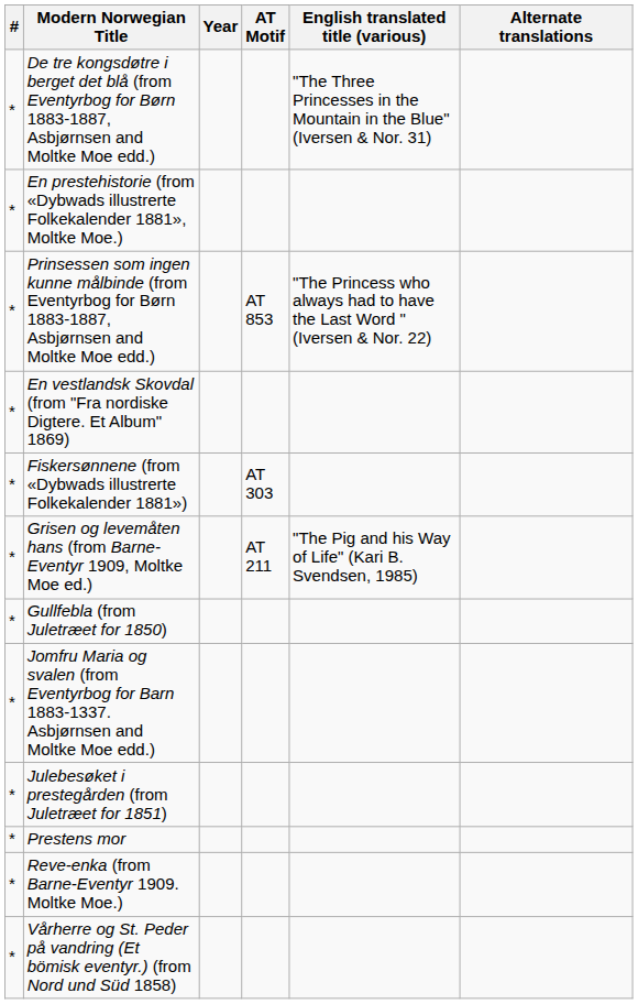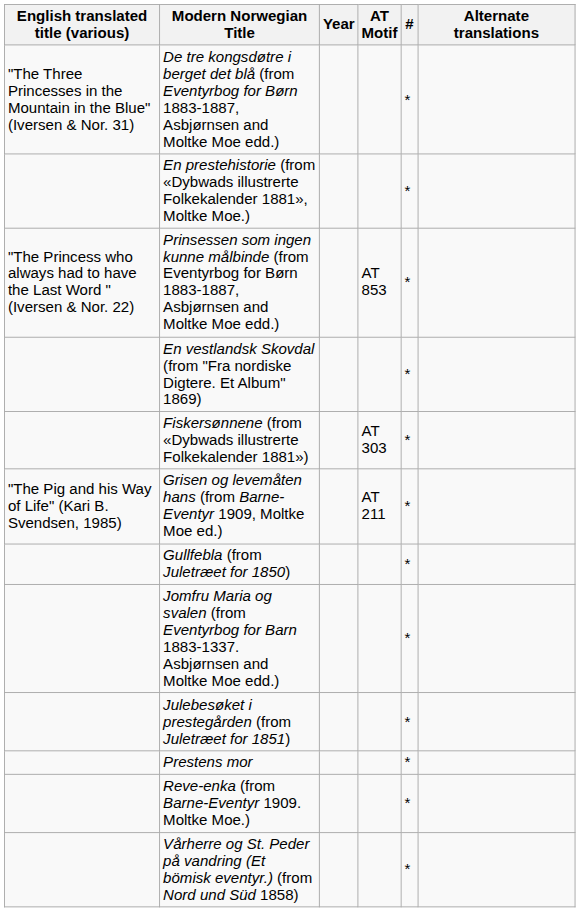columns swapped: # <-> English translated title (various)
